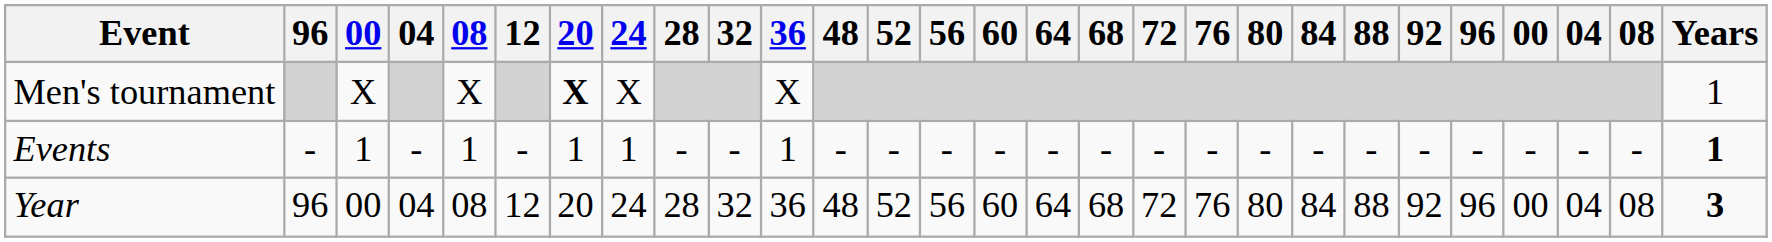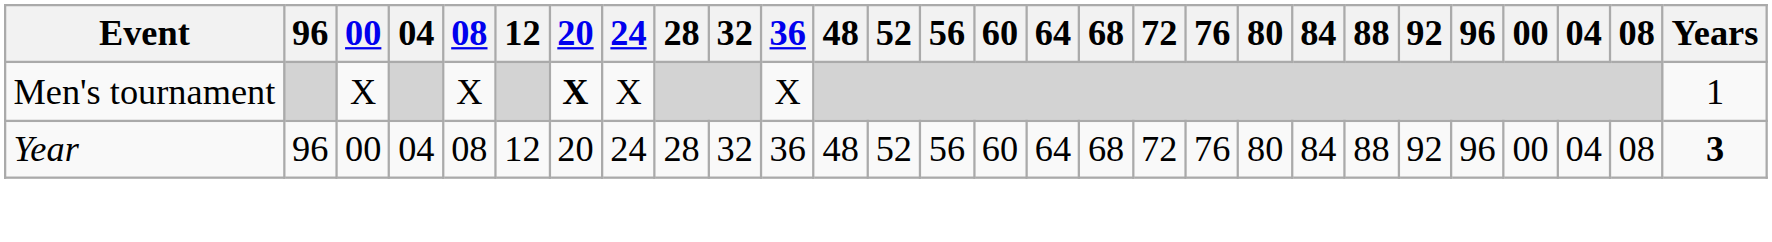- row: Events | - | 1 | - | 1 | - | 1 | 1 | - | - | 1 | - | - | - | - | - | - | - | - | - | - | - | - | - | - | - | - | 1
